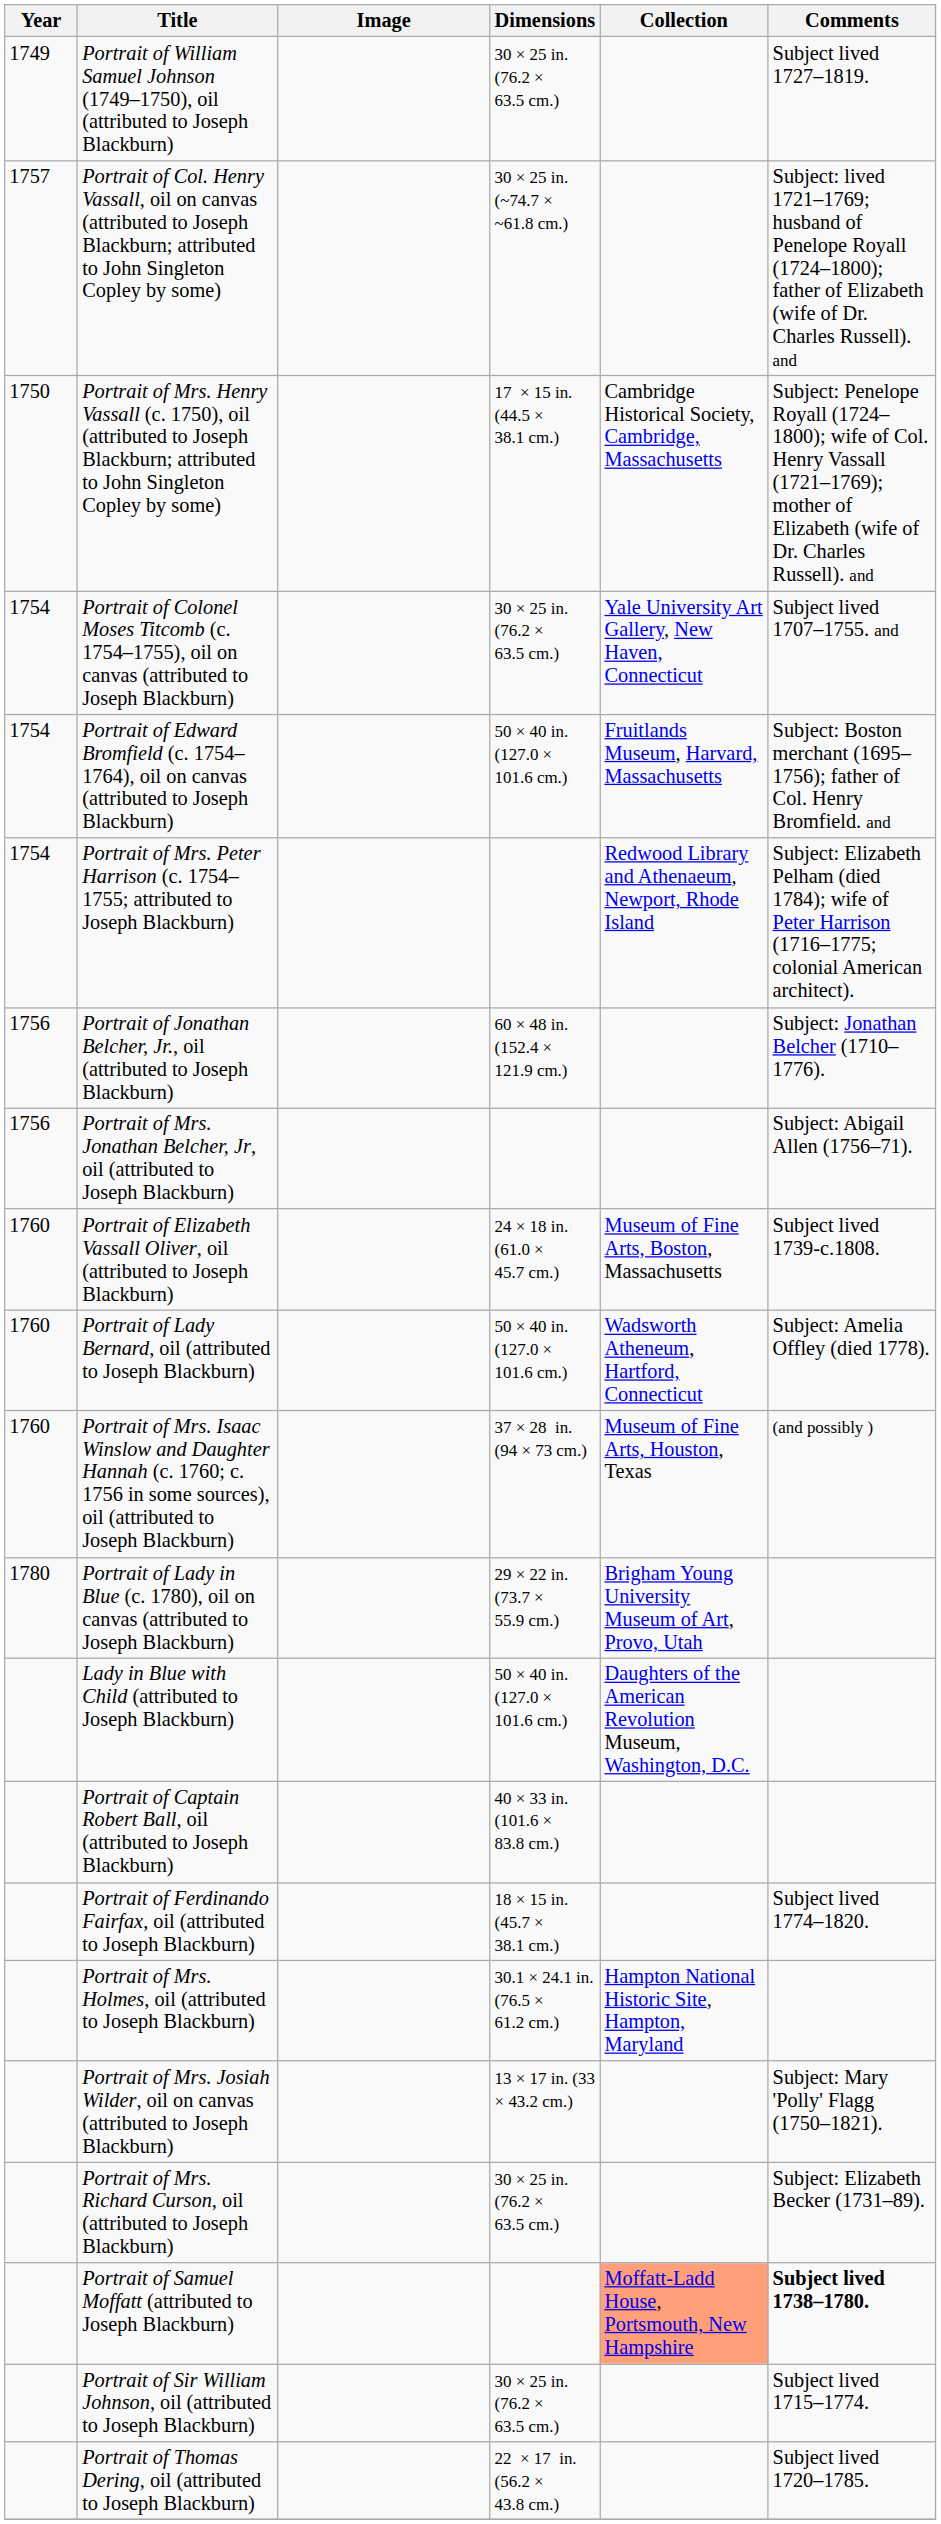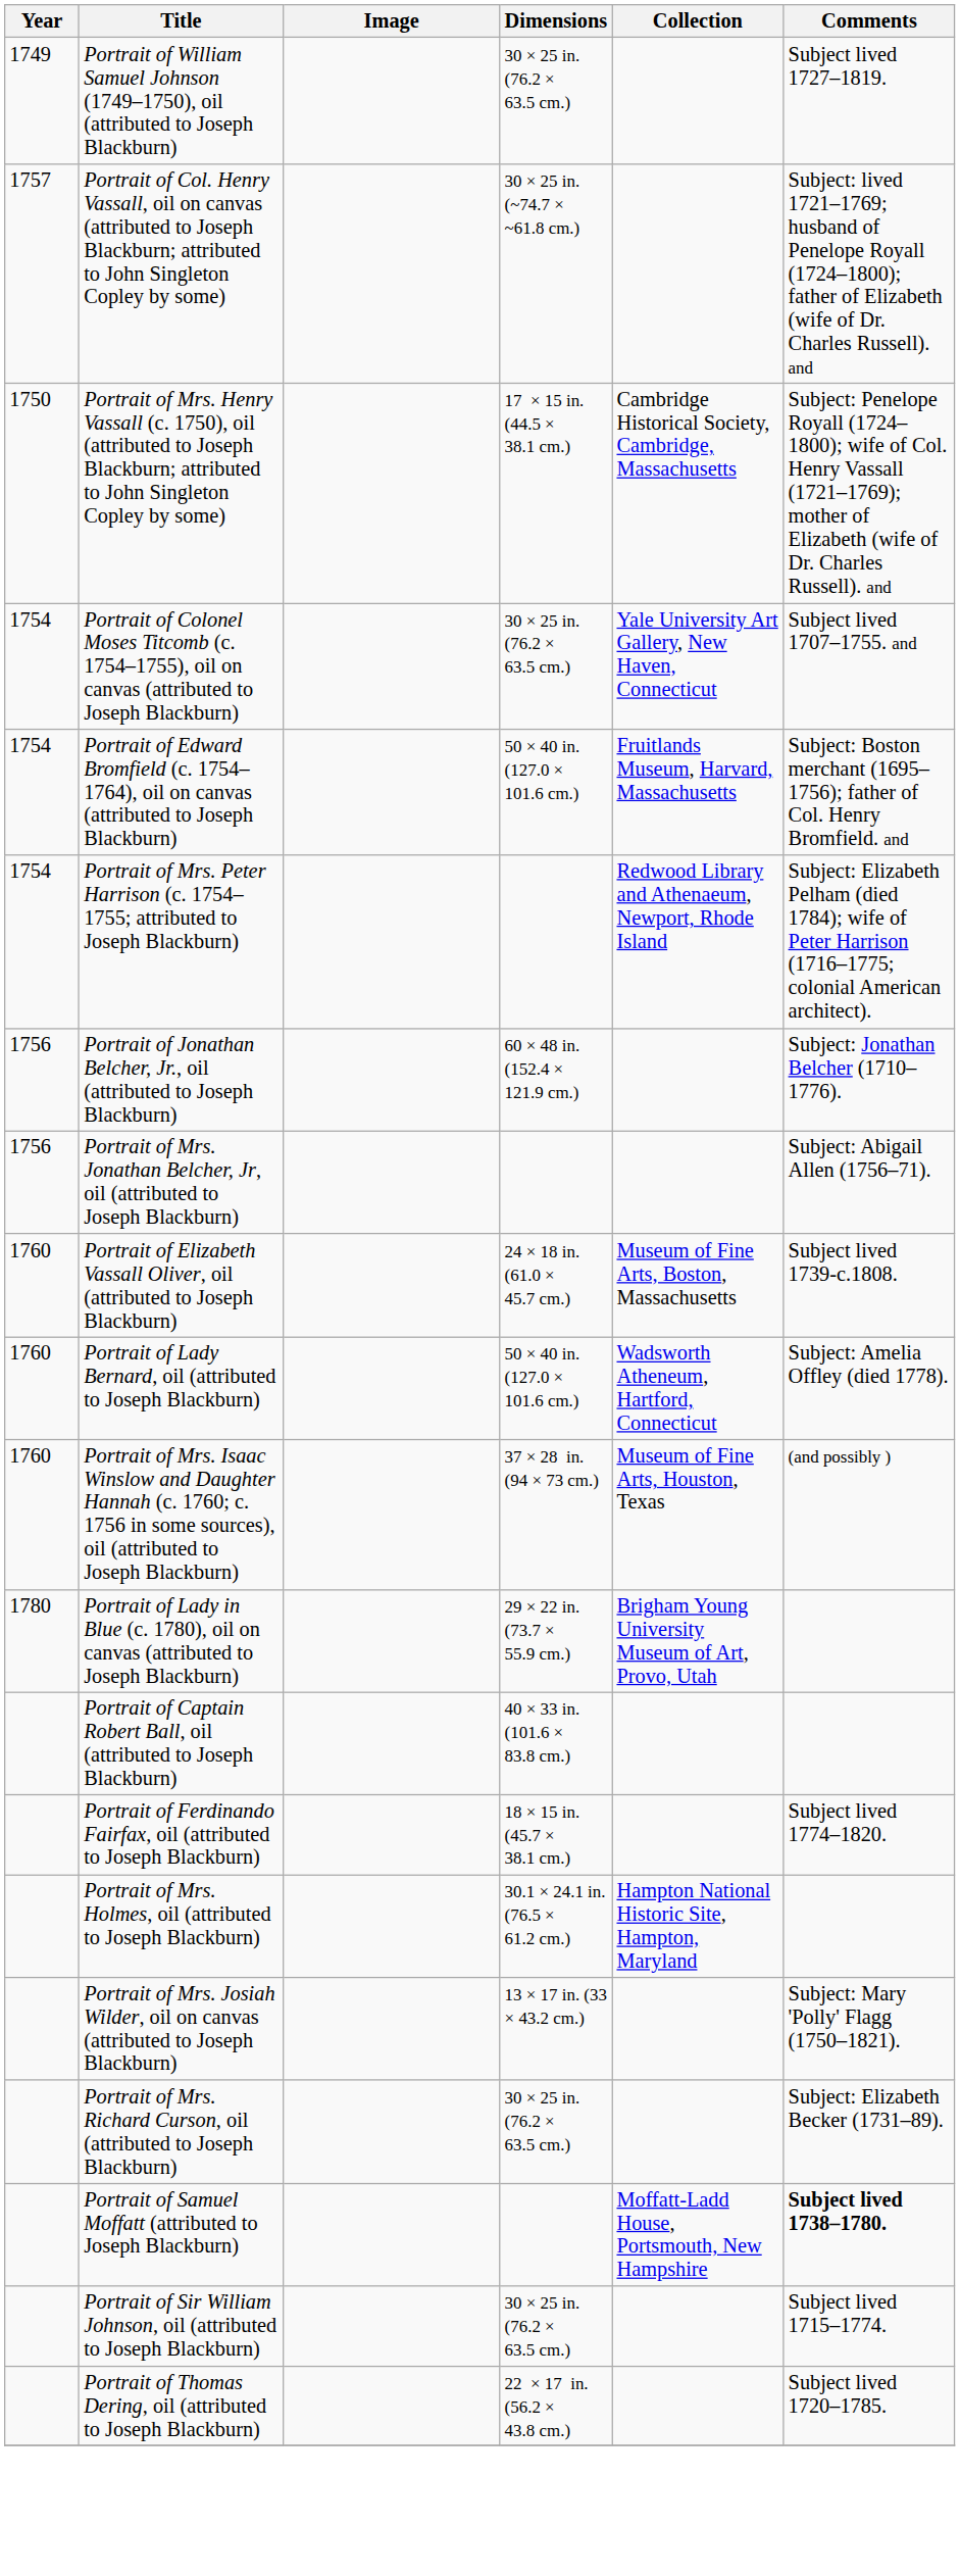- row: Lady in Blue with Child (attributed to Joseph Blackburn) | 50 × 40 in. (127.0 × 101.6 cm.) | Daughters of the American Revolution Museum, Washington, D.C.
Portrait of Samuel Moffatt (attributed to Joseph Blackburn) | Collection: lightsalmon background -> no background
